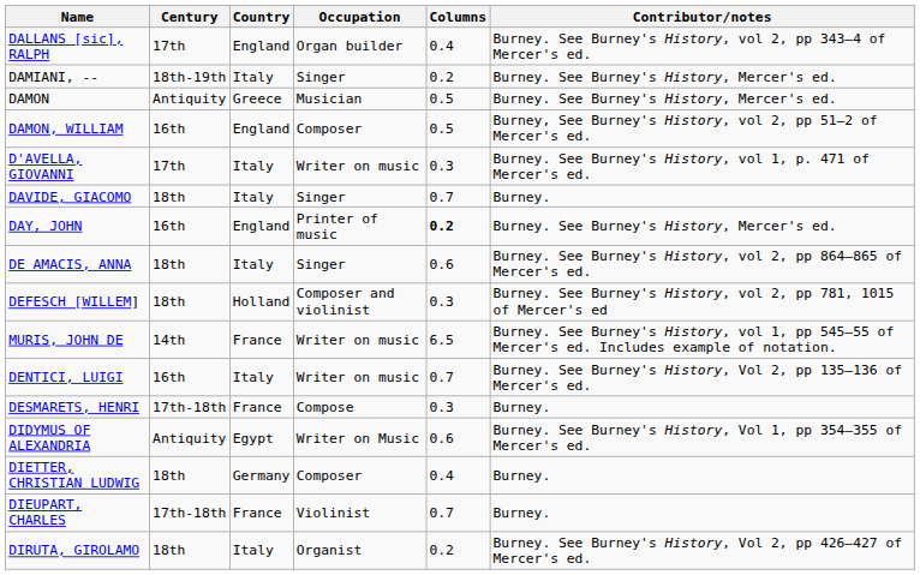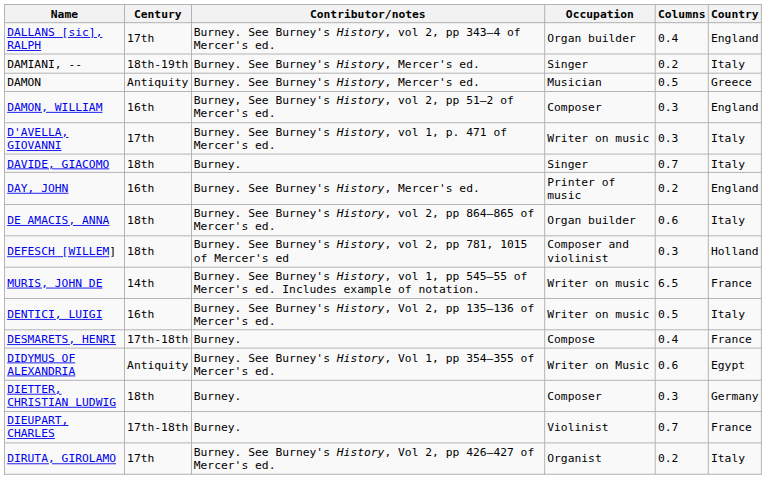columns swapped: Country <-> Contributor/notes
DAMON, WILLIAM | Columns: 0.5 -> 0.3
DAY, JOHN | Columns: bold -> normal
DE AMACIS, ANNA | Occupation: Singer -> Organ builder
DENTICI, LUIGI | Columns: 0.7 -> 0.5
DESMARETS, HENRI | Columns: 0.3 -> 0.4
DIETTER, CHRISTIAN LUDWIG | Columns: 0.4 -> 0.3
DIRUTA, GIROLAMO | Century: 18th -> 17th
